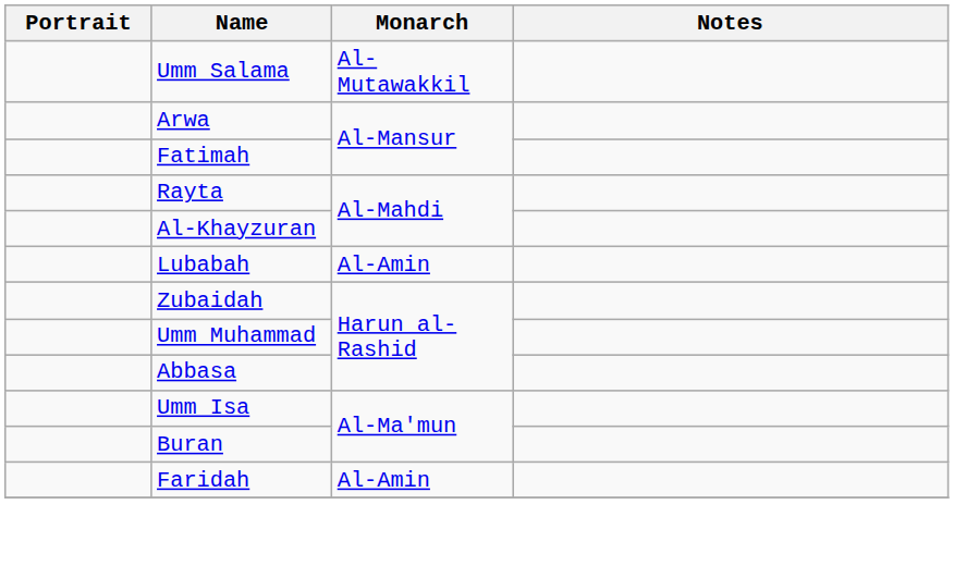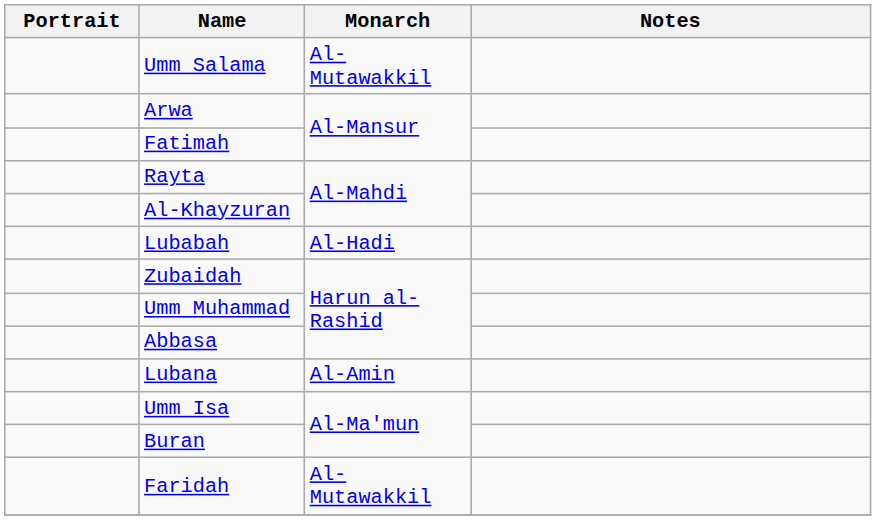Lubabah | Monarch: Al-Amin -> Al-Hadi
+ row: Lubana | Al-Amin
Faridah | Monarch: Al-Amin -> Al-Mutawakkil
